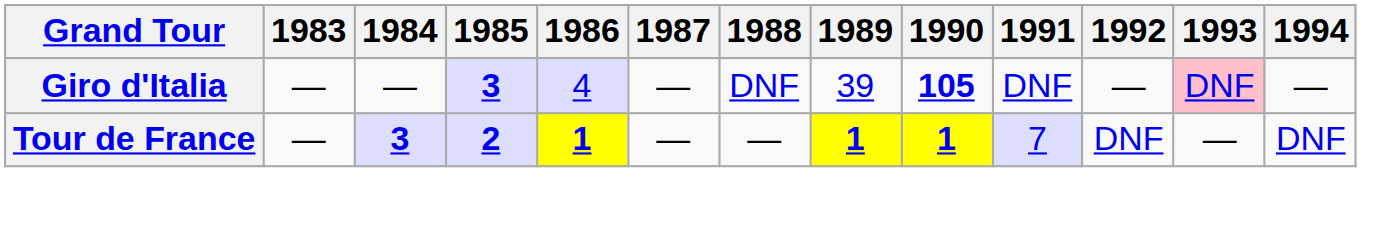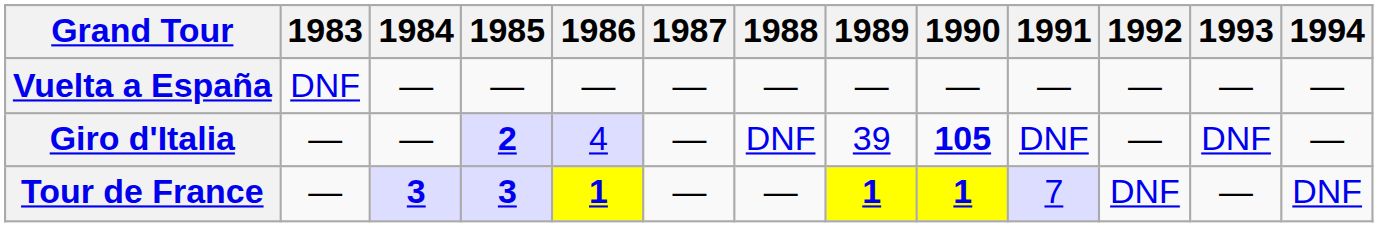+ row: Vuelta a España | DNF | — | — | — | — | — | — | — | — | — | — | —
Giro d'Italia | 1985: 3 -> 2
Giro d'Italia | 1993: pink background -> no background
Tour de France | 1985: 2 -> 3
